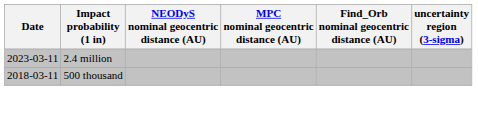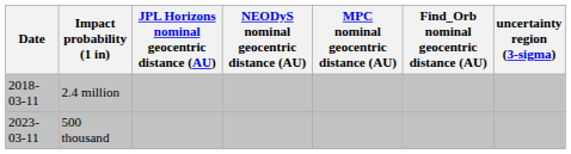+ column: JPL Horizons nominal geocentric distance (AU)
2.4 million | Date: 2023-03-11 -> 2018-03-11
500 thousand | Date: 2018-03-11 -> 2023-03-11
